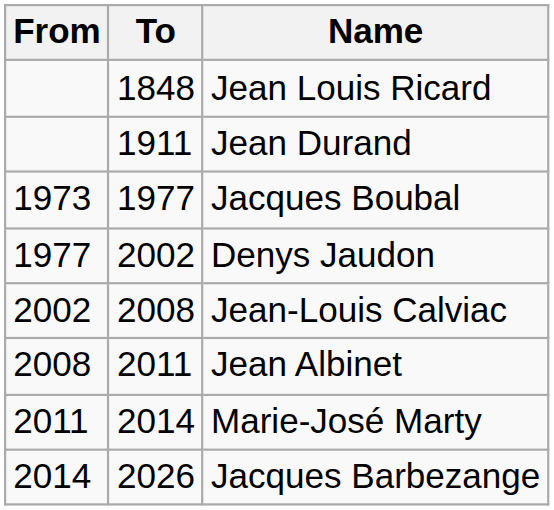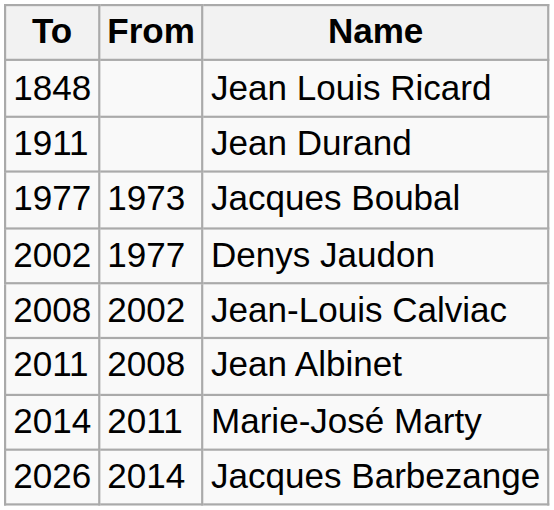columns swapped: From <-> To
